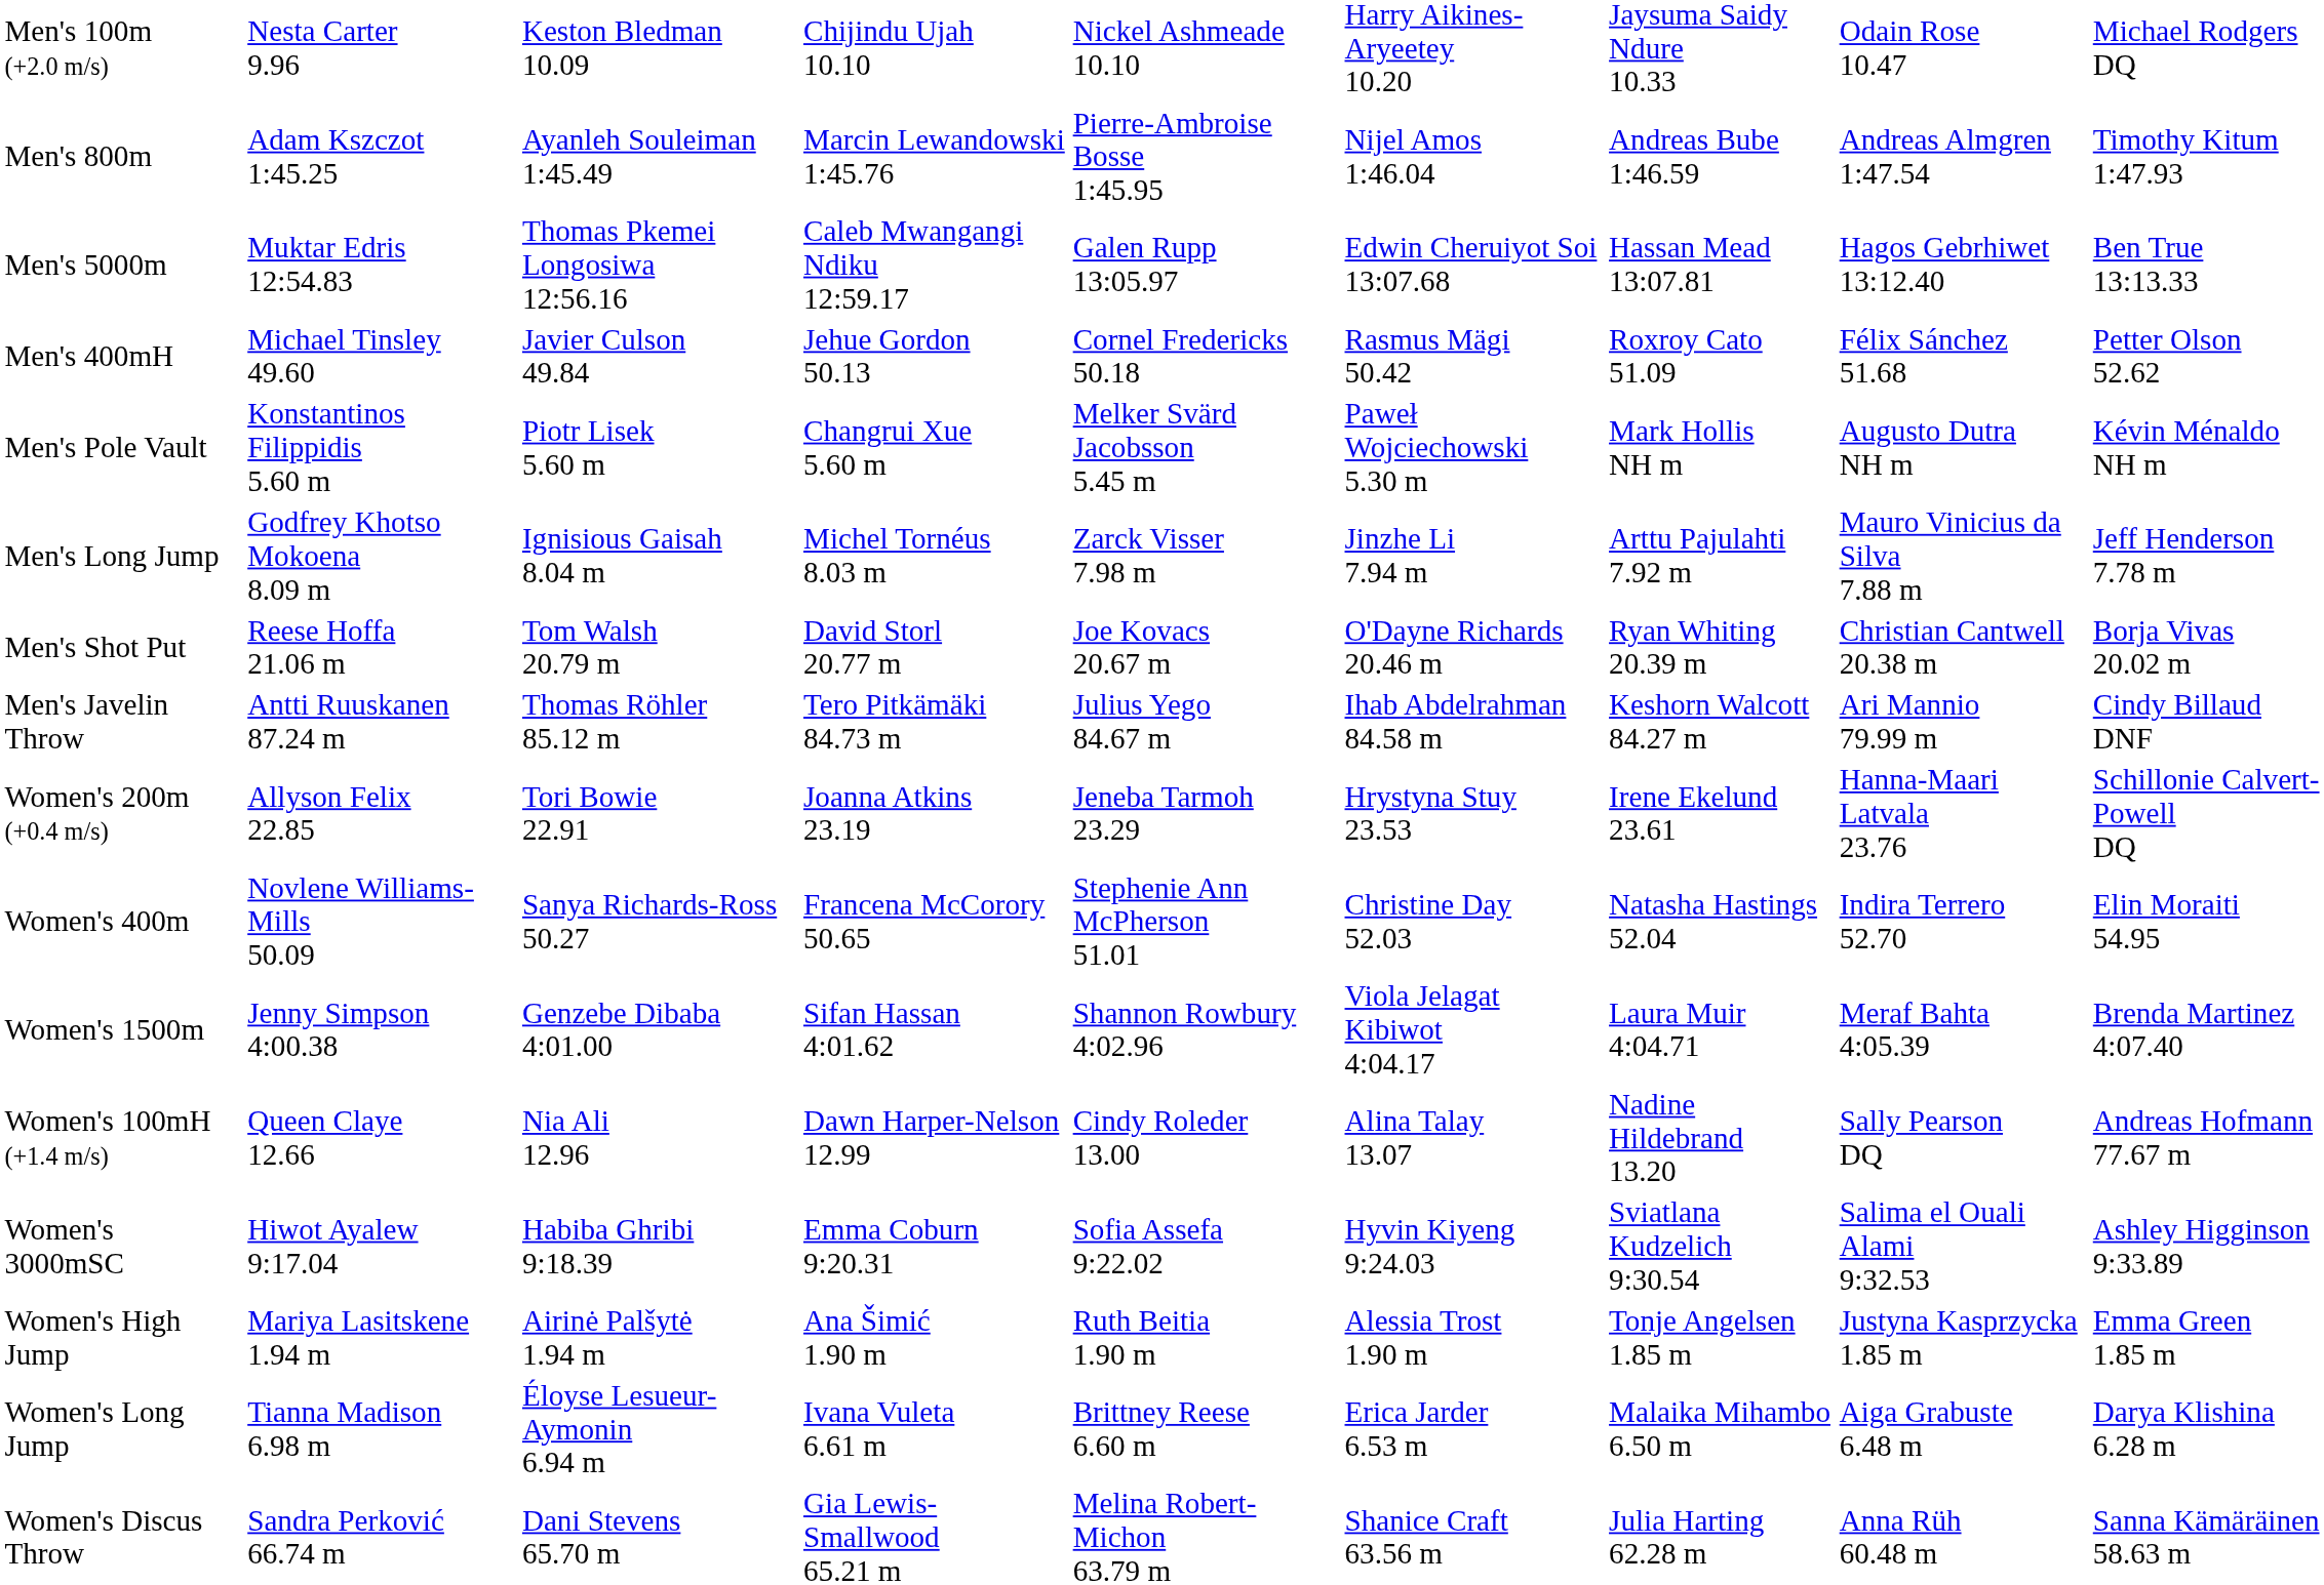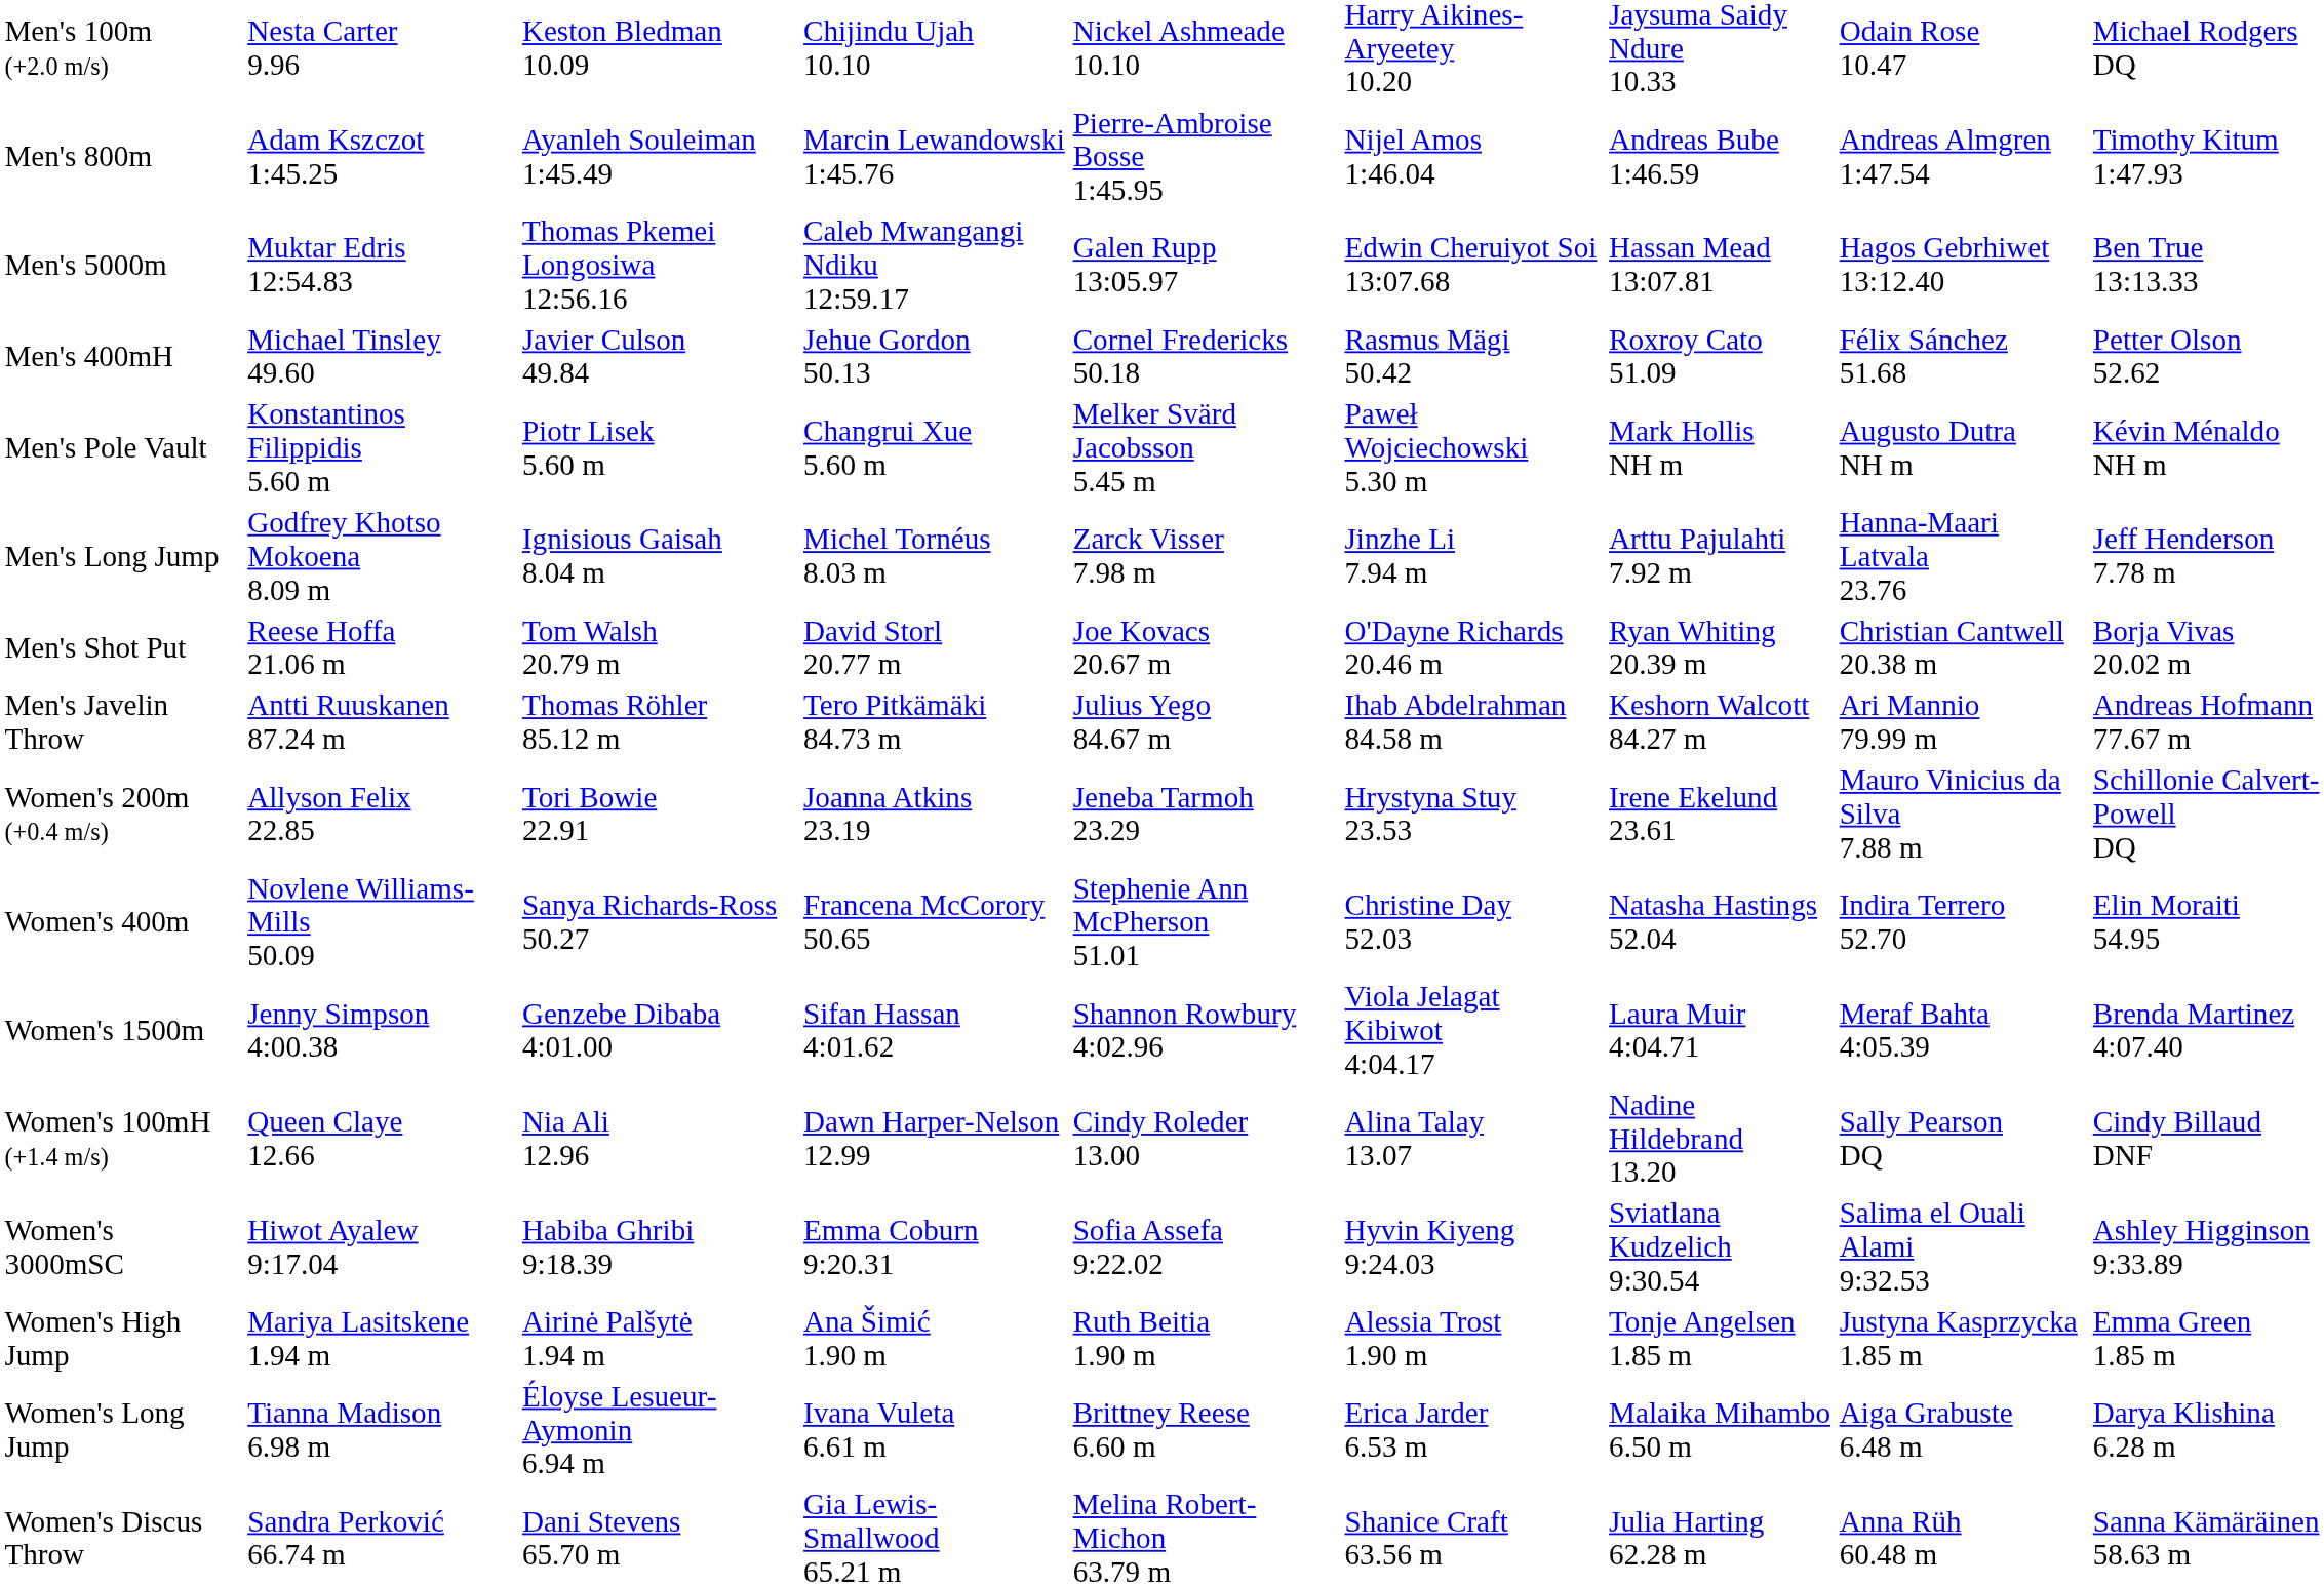Men's Long Jump | column 8: Mauro Vinicius da Silva 7.88 m -> Hanna-Maari Latvala 23.76
Men's Javelin Throw | column 9: Cindy Billaud DNF -> Andreas Hofmann 77.67 m
Women's 200m (+0.4 m/s) | column 8: Hanna-Maari Latvala 23.76 -> Mauro Vinicius da Silva 7.88 m
Women's 100mH (+1.4 m/s) | column 9: Andreas Hofmann 77.67 m -> Cindy Billaud DNF
